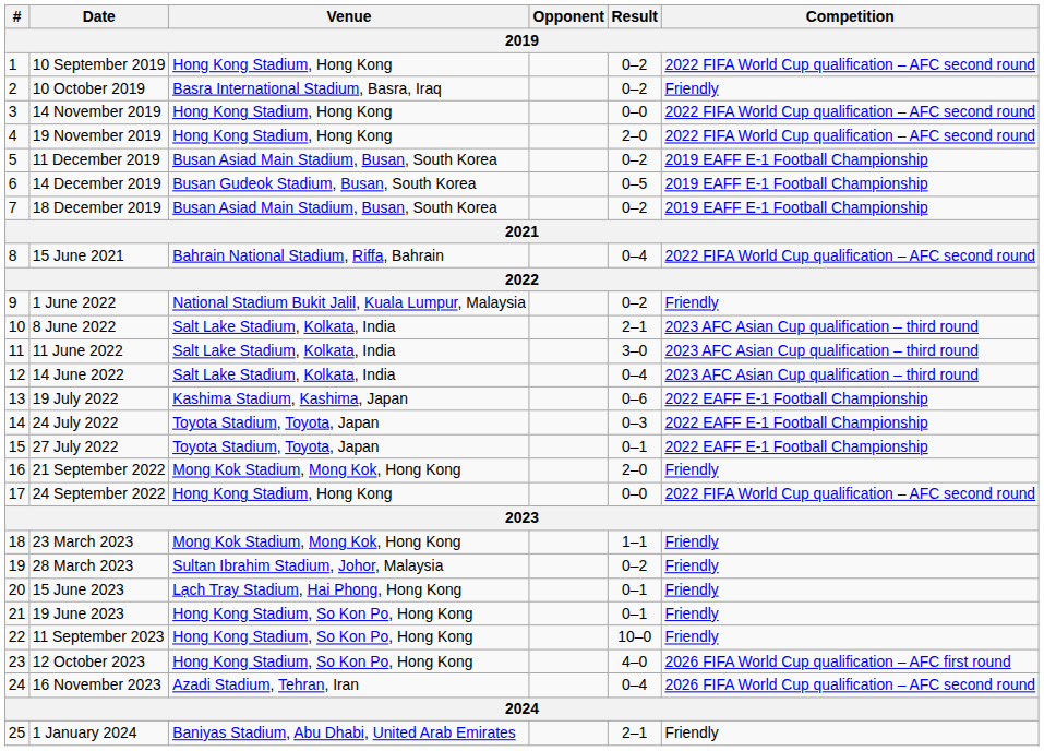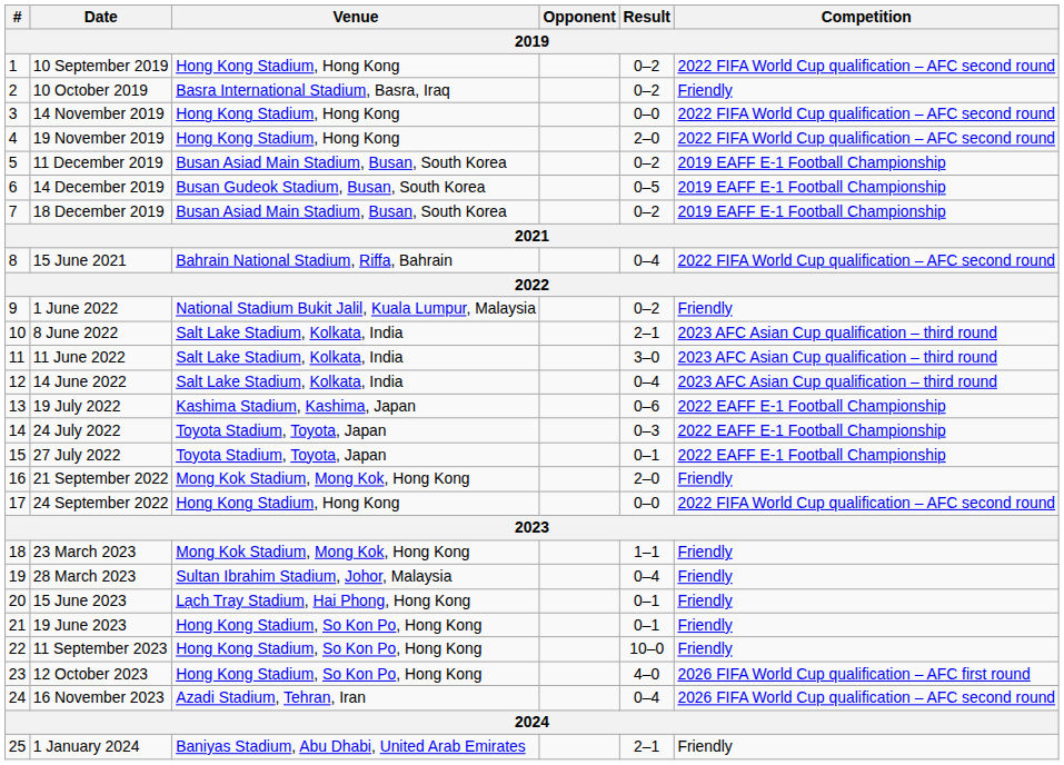28 March 2023 | Result: 0–2 -> 0–4
